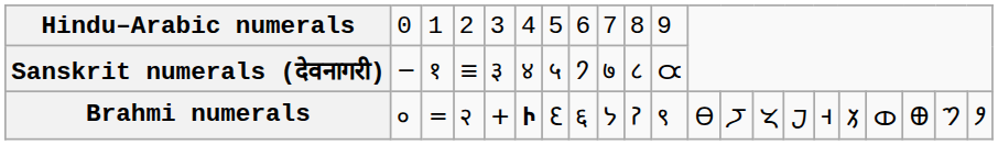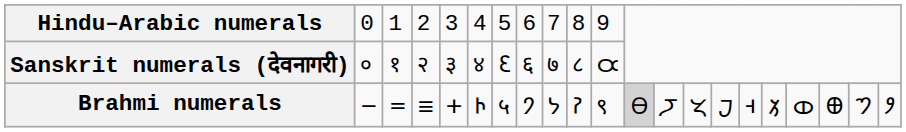Sanskrit numerals (देवनागरी) | column 2: 𑁒 -> ०
Sanskrit numerals (देवनागरी) | column 4: 𑁔 -> २
Sanskrit numerals (देवनागरी) | column 7: ५ -> 𑁗
Sanskrit numerals (देवनागरी) | column 8: 𑁘 -> ६
Brahmi numerals | column 2: ० -> 𑁒
Brahmi numerals | column 4: २ -> 𑁔
Brahmi numerals | column 6: bold -> normal
Brahmi numerals | column 7: 𑁗 -> ५
Brahmi numerals | column 8: ६ -> 𑁘
Brahmi numerals | column 12: no background -> lightgrey background
